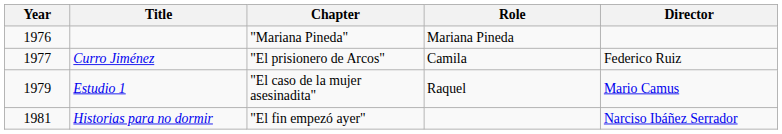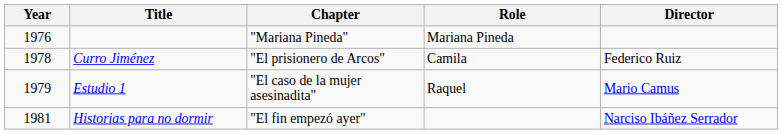Curro Jiménez | Year: 1977 -> 1978
